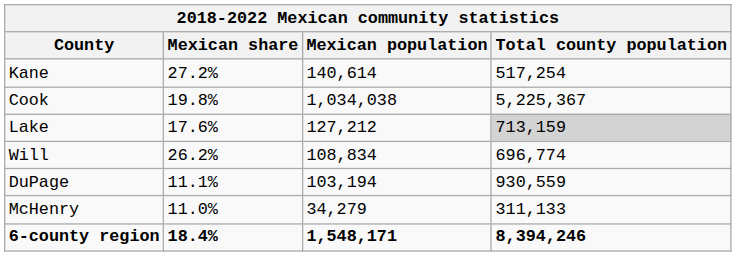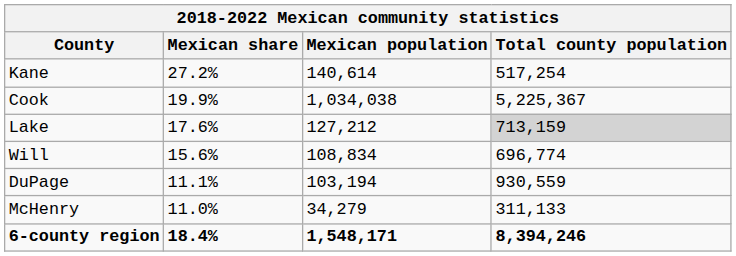Cook | Mexican share: 19.8% -> 19.9%
Will | Mexican share: 26.2% -> 15.6%
